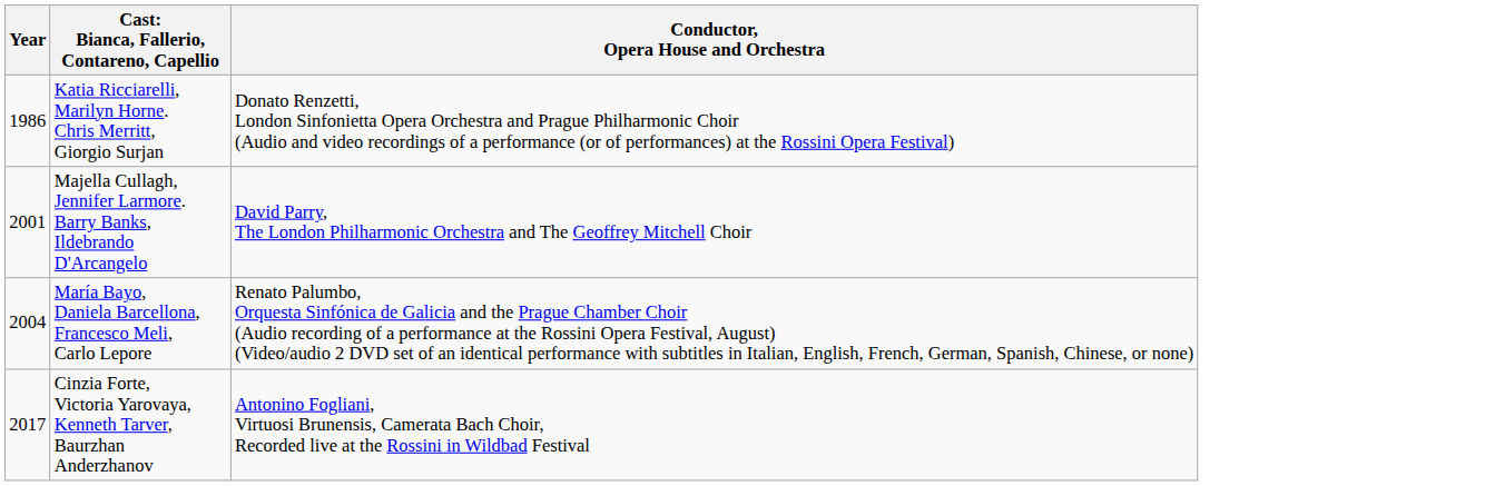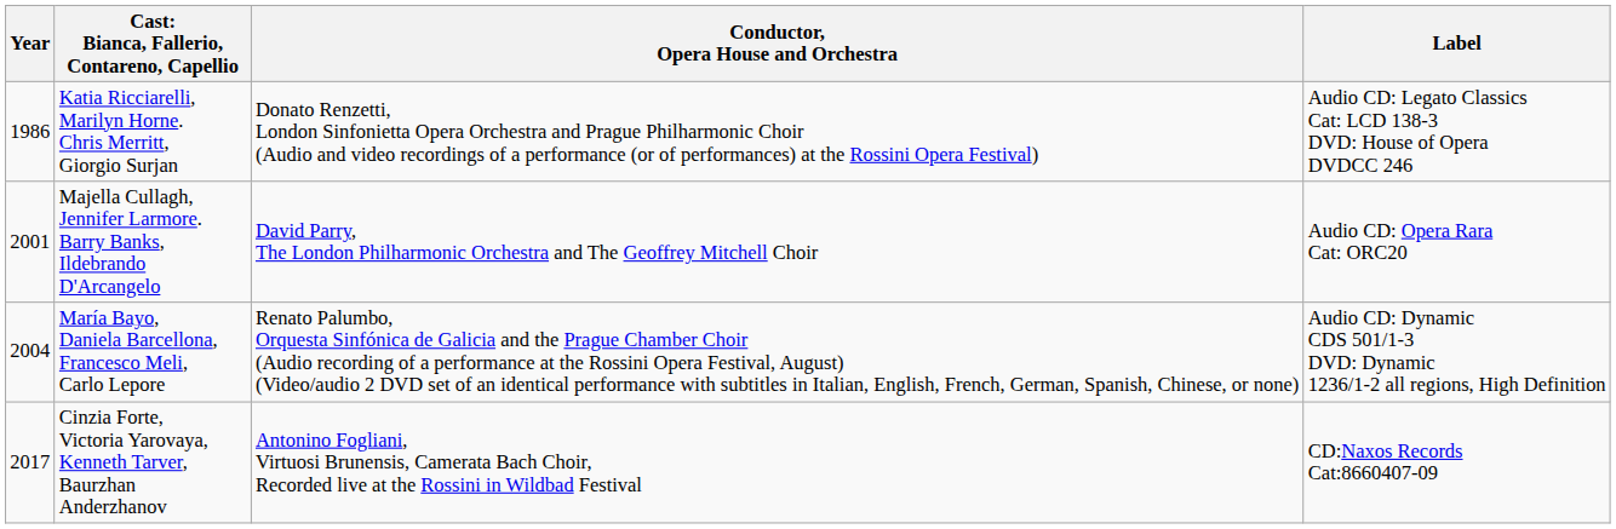+ column: Label | Audio CD: Legato Classics Cat: LCD 138-3 DVD: House of Opera DVDCC 246 | Audio CD: Opera Rara Cat: ORC20 | Audio CD: Dynamic CDS 501/1-3 DVD: Dynamic 1236/1-2 all regions, High Definition | CD:Naxos Records Cat:8660407-09
